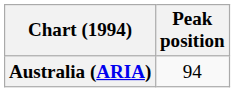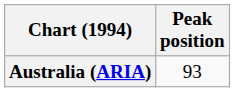Australia (ARIA) | Peak position: 94 -> 93
